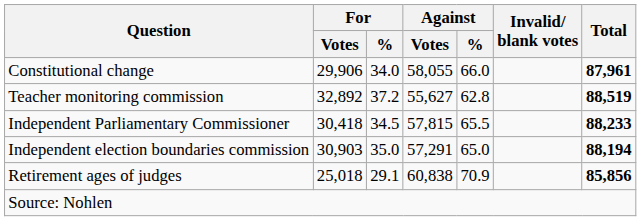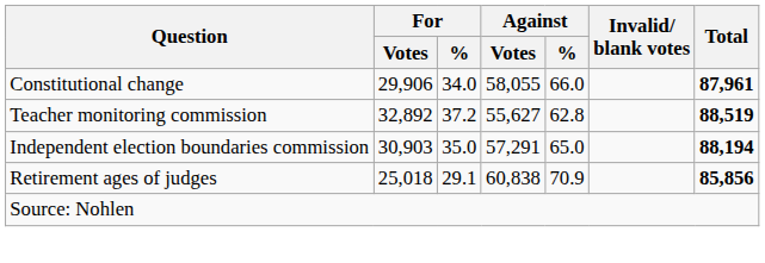- row: Independent Parliamentary Commissioner | 30,418 | 34.5 | 57,815 | 65.5 | 88,233
